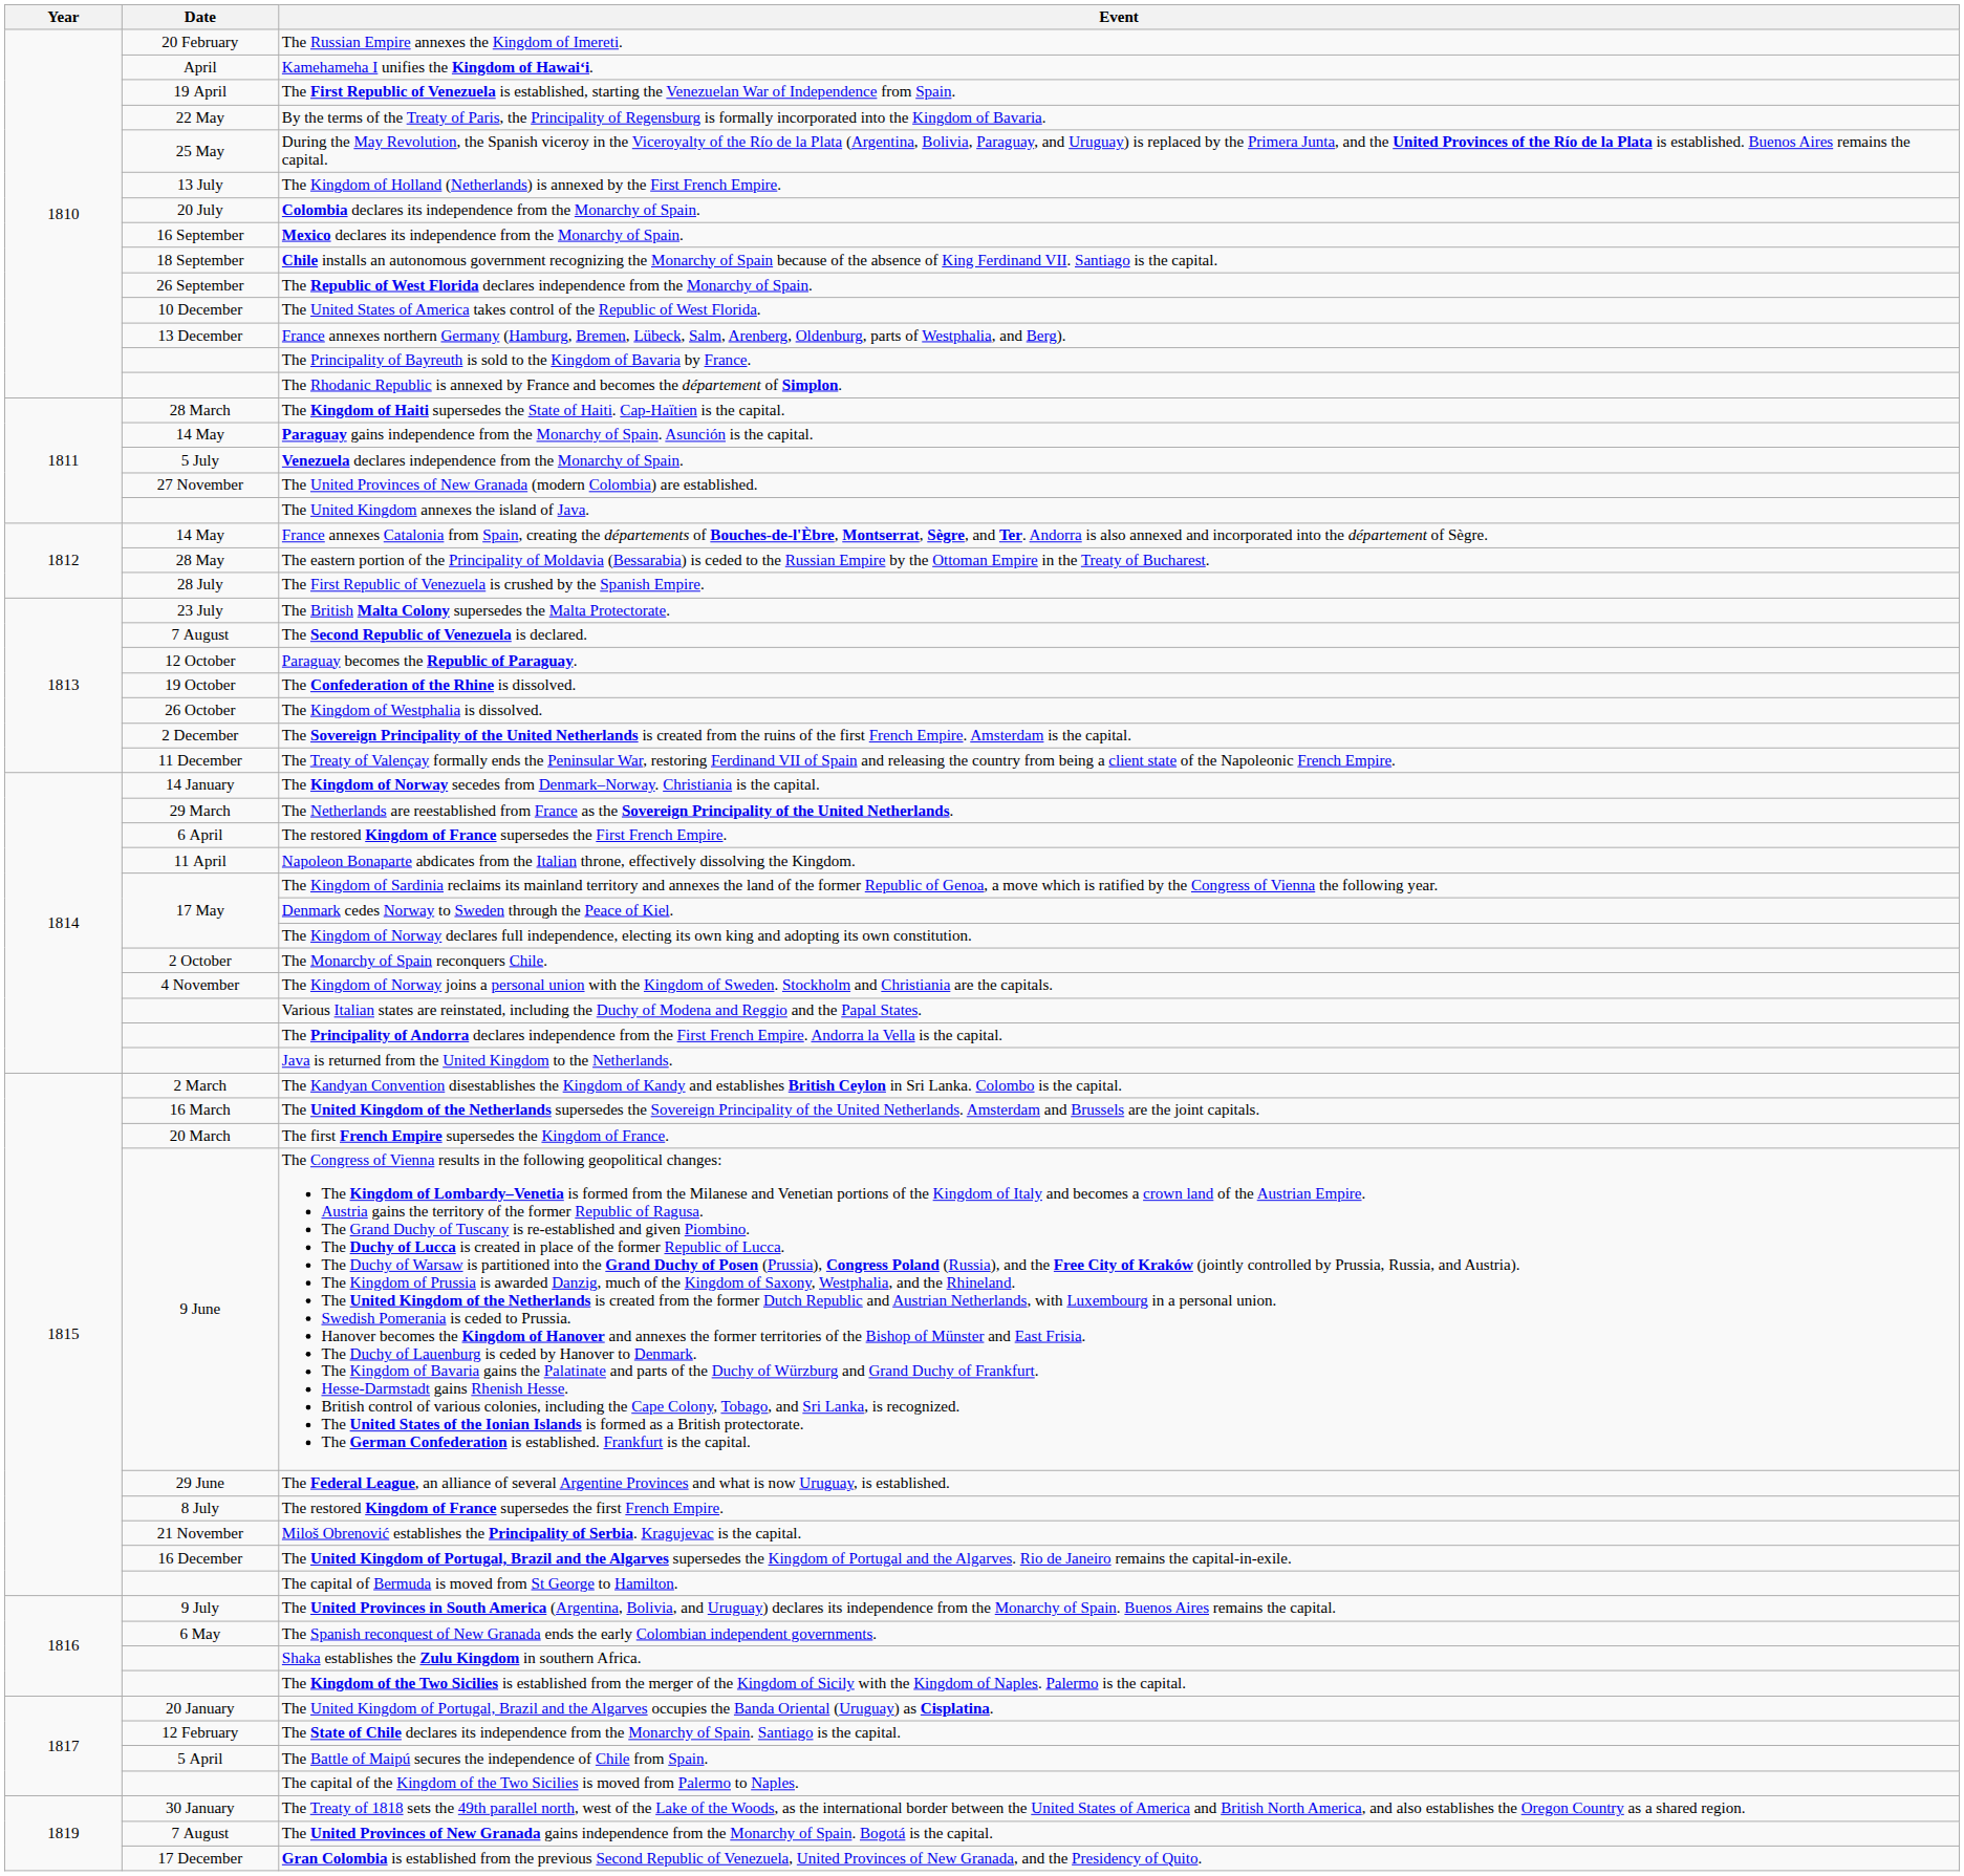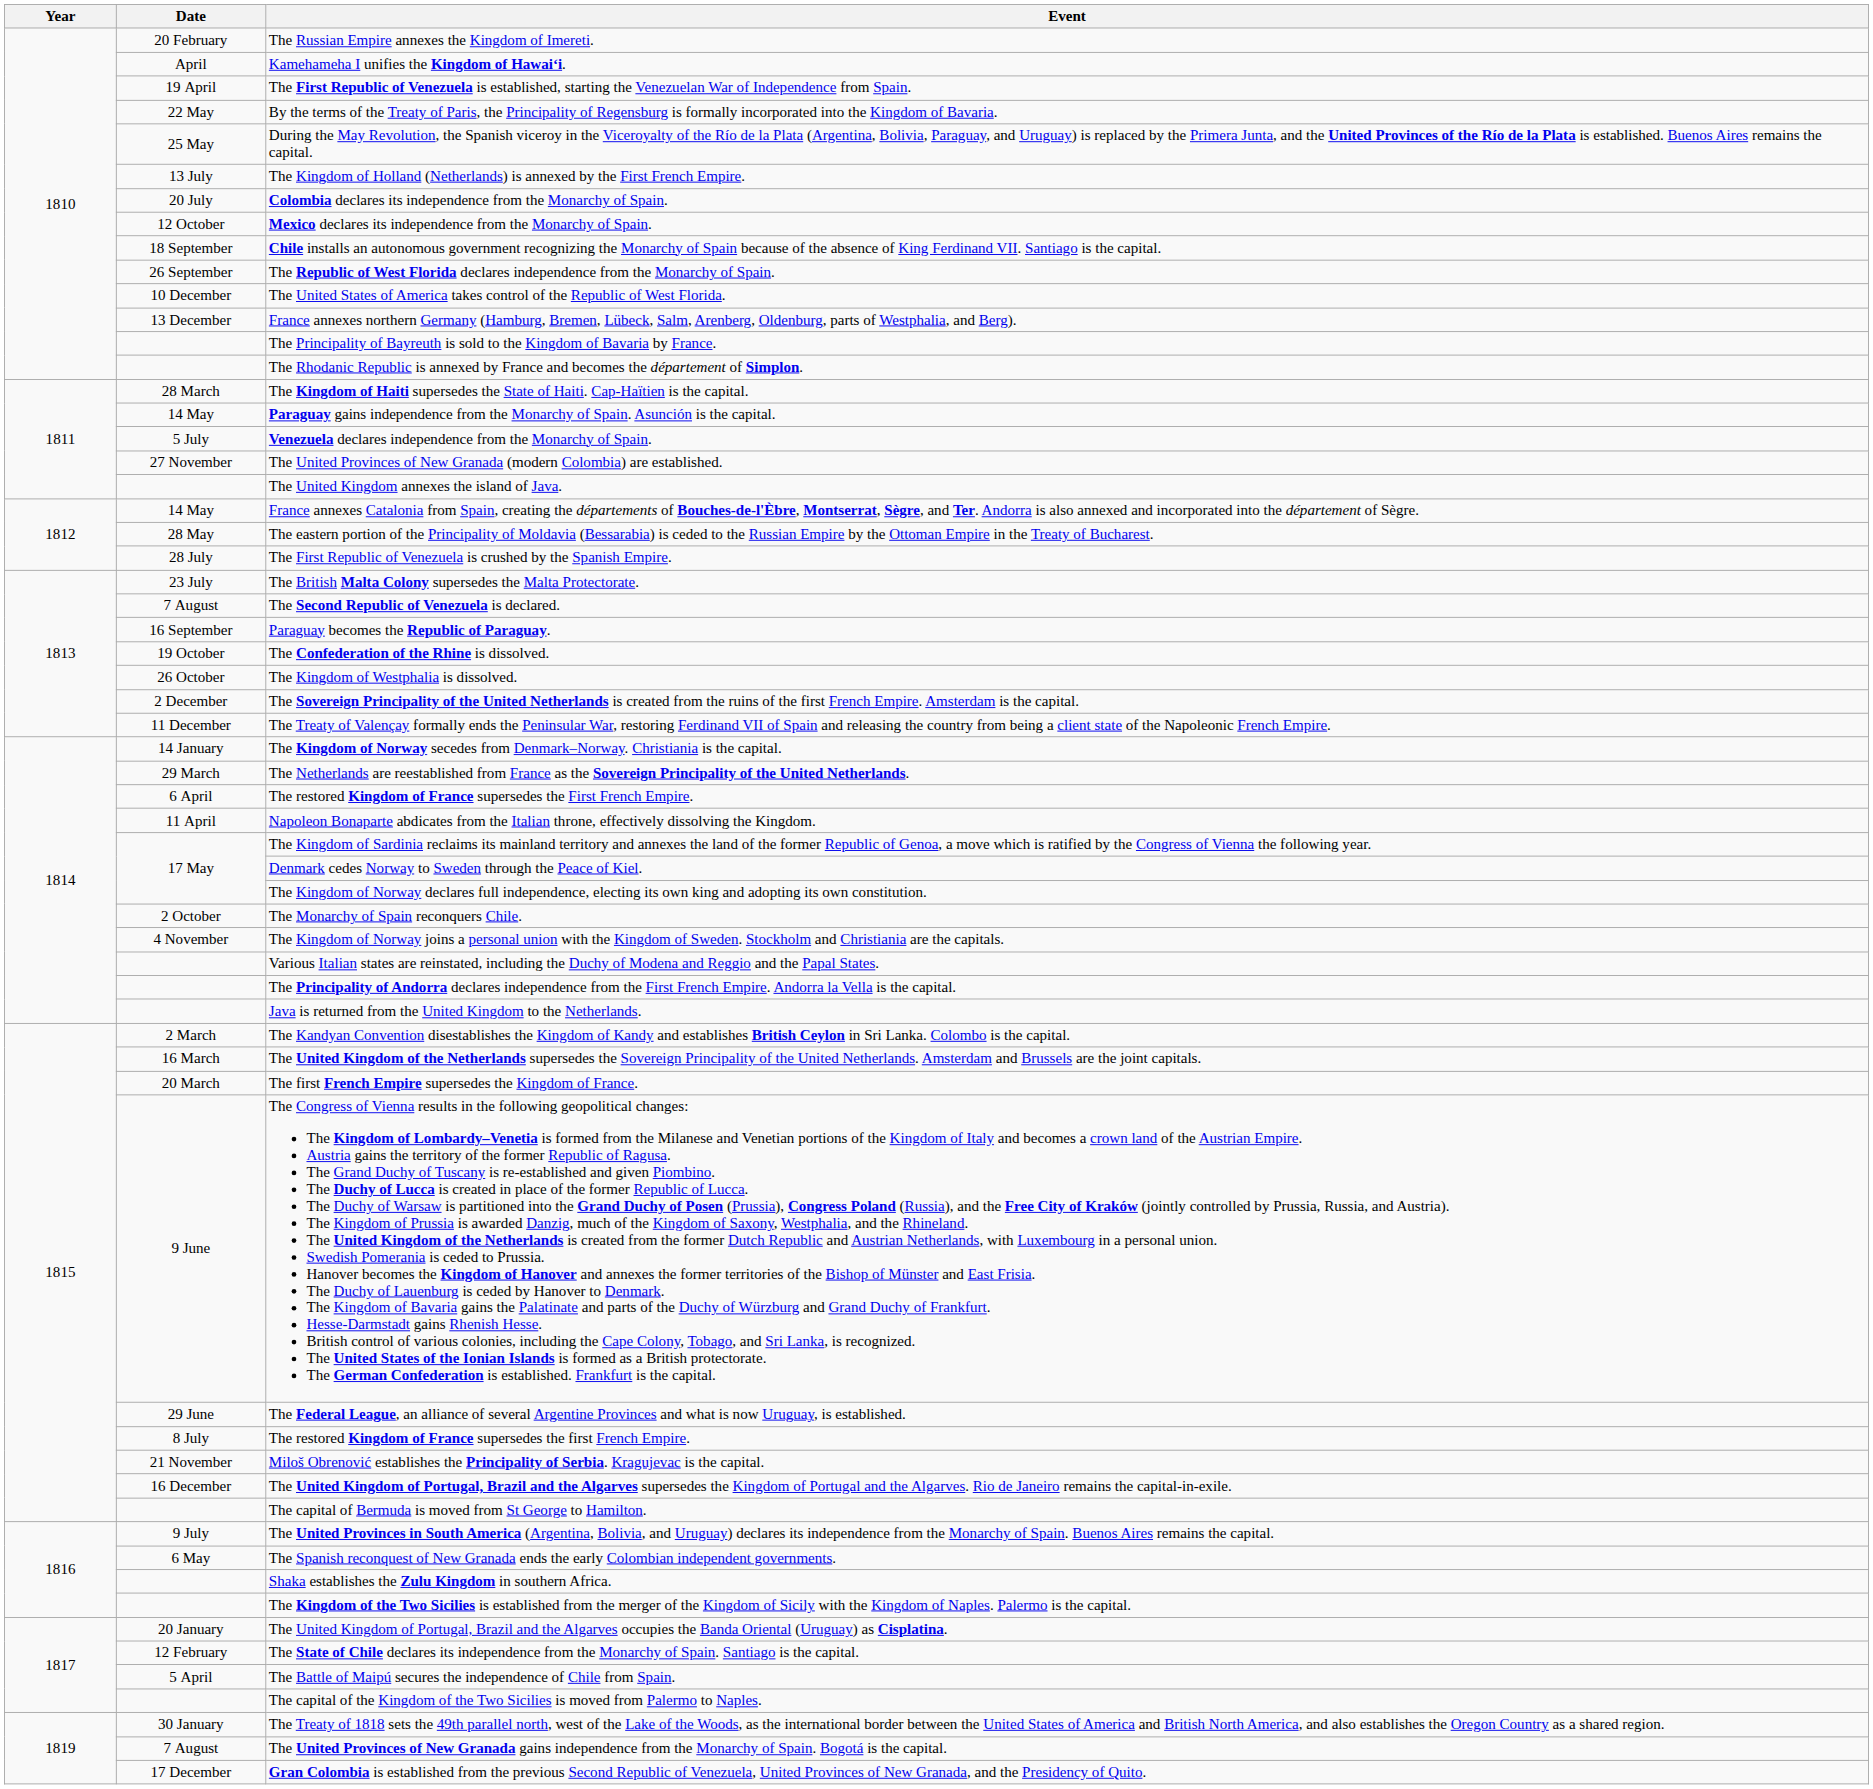Mexico declares its independence from the Monarchy of Spain. | Date: 16 September -> 12 October
Paraguay becomes the Republic of Paraguay. | Date: 12 October -> 16 September
